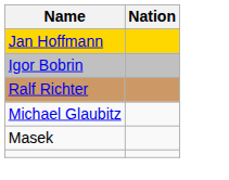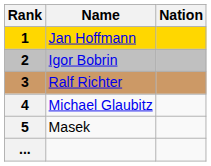+ column: Rank | 1 | 2 | 3 | 4 | 5 | ...
